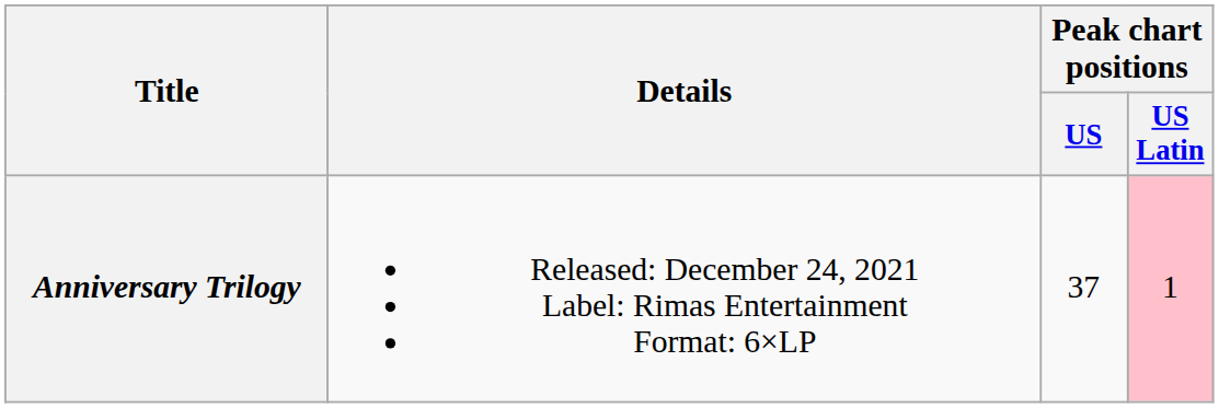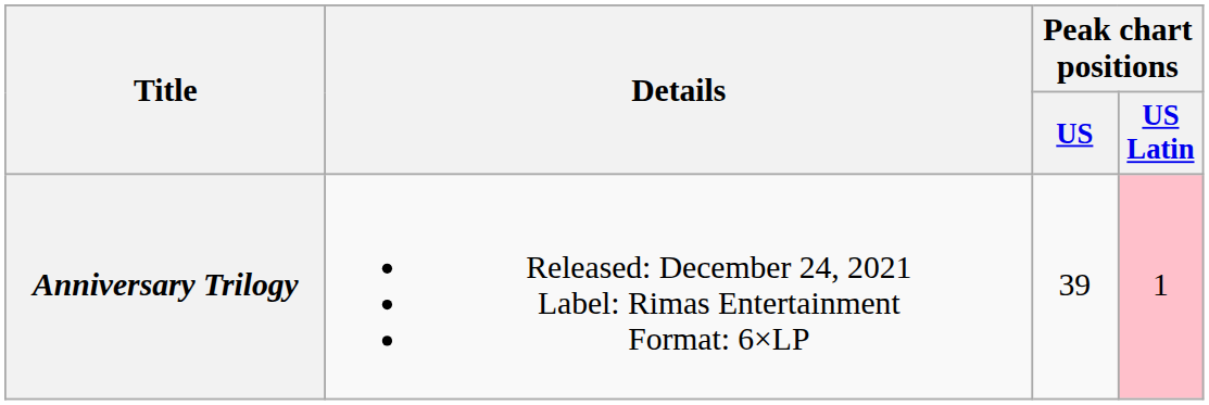Anniversary Trilogy | Peak chart positions / US: 37 -> 39
